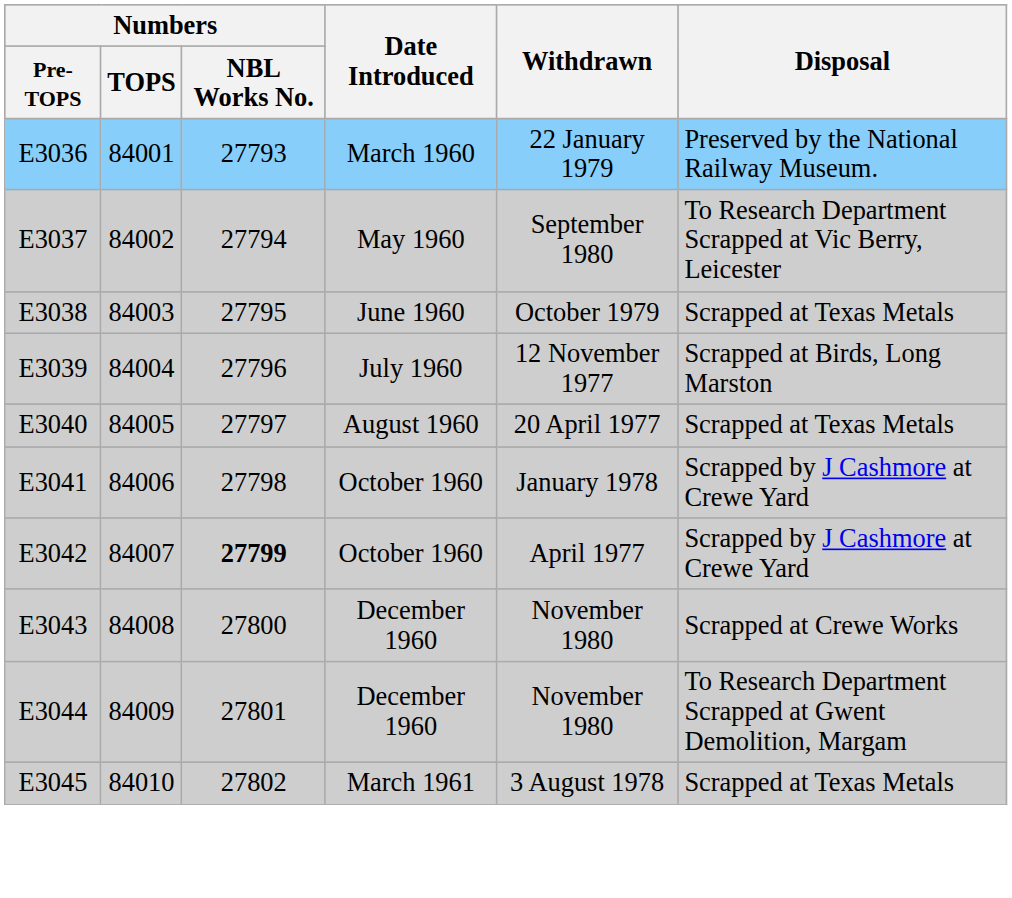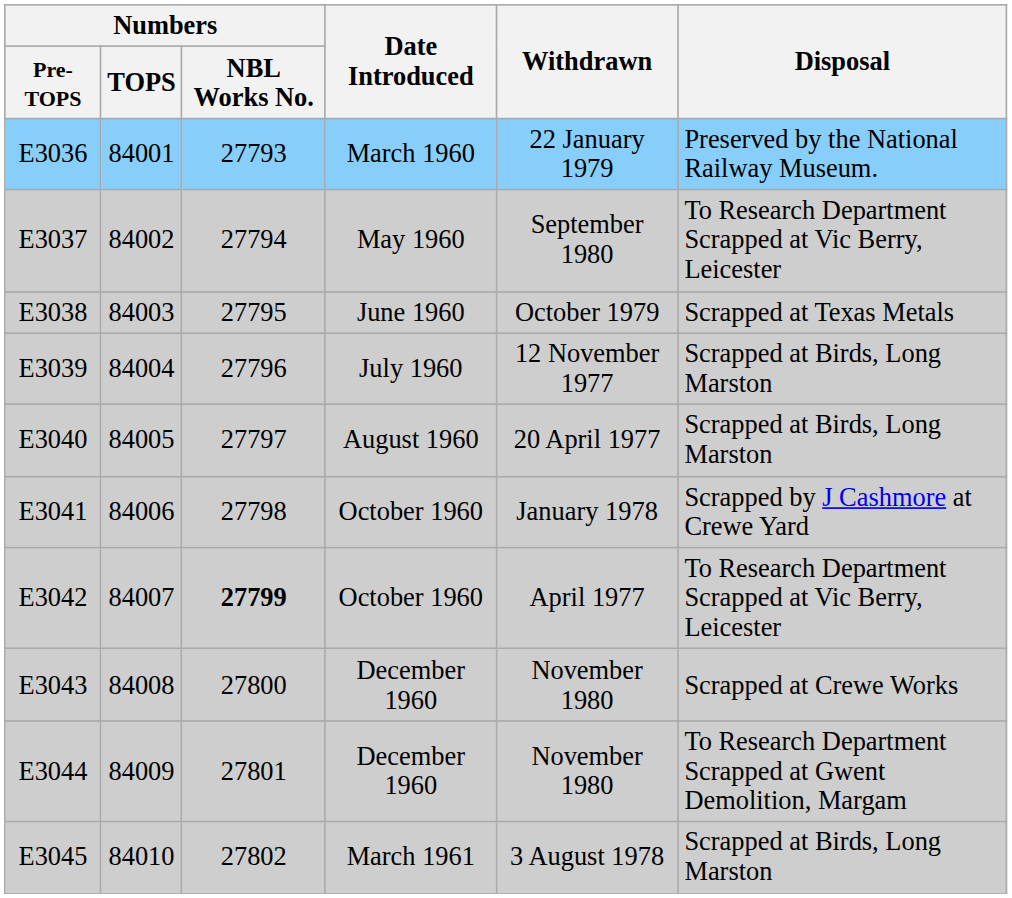E3040 | Disposal: Scrapped at Texas Metals -> Scrapped at Birds, Long Marston
E3042 | Disposal: Scrapped by J Cashmore at Crewe Yard -> To Research Department Scrapped at Vic Berry, Leicester
E3045 | Disposal: Scrapped at Texas Metals -> Scrapped at Birds, Long Marston
